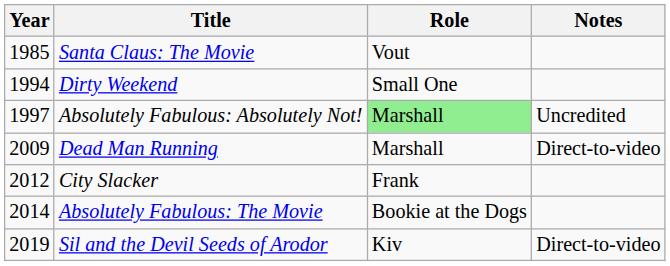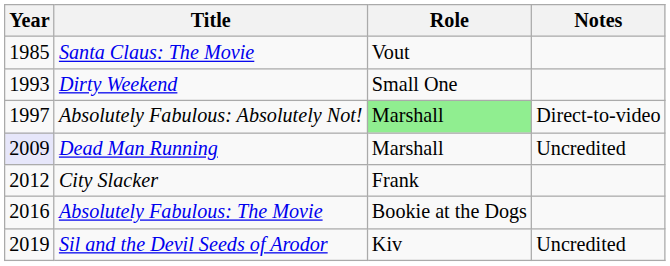Dirty Weekend | Year: 1994 -> 1993
Absolutely Fabulous: Absolutely Not! | Notes: Uncredited -> Direct-to-video
Dead Man Running | Year: no background -> lavender background
Dead Man Running | Notes: Direct-to-video -> Uncredited
Absolutely Fabulous: The Movie | Year: 2014 -> 2016
Sil and the Devil Seeds of Arodor | Notes: Direct-to-video -> Uncredited
